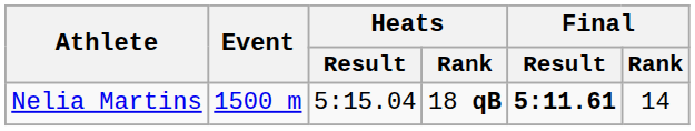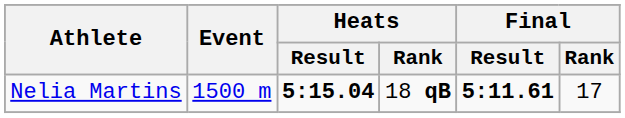Nelia Martins | Heats / Result: normal -> bold
Nelia Martins | Final / Rank: 14 -> 17
